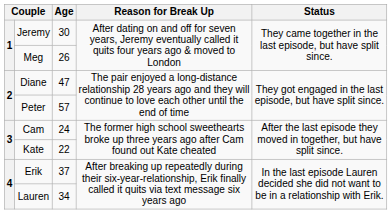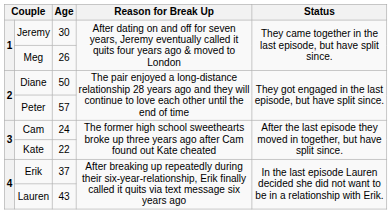Diane | Age: 47 -> 50
Lauren | Age: 34 -> 43
